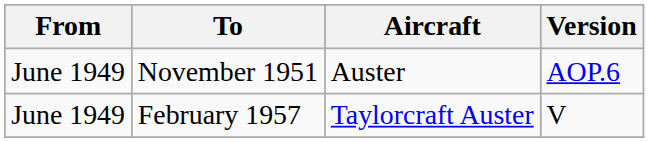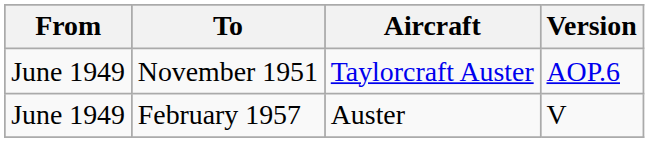November 1951 | Aircraft: Auster -> Taylorcraft Auster
February 1957 | Aircraft: Taylorcraft Auster -> Auster
